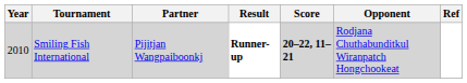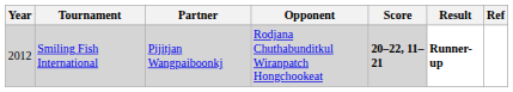columns swapped: Opponent <-> Result
Smiling Fish International | Year: 2010 -> 2012
